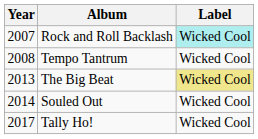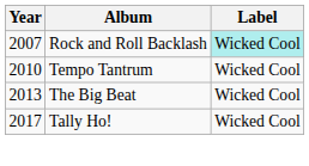Tempo Tantrum | Year: 2008 -> 2010
The Big Beat | Label: khaki background -> no background
- row: 2014 | Souled Out | Wicked Cool
